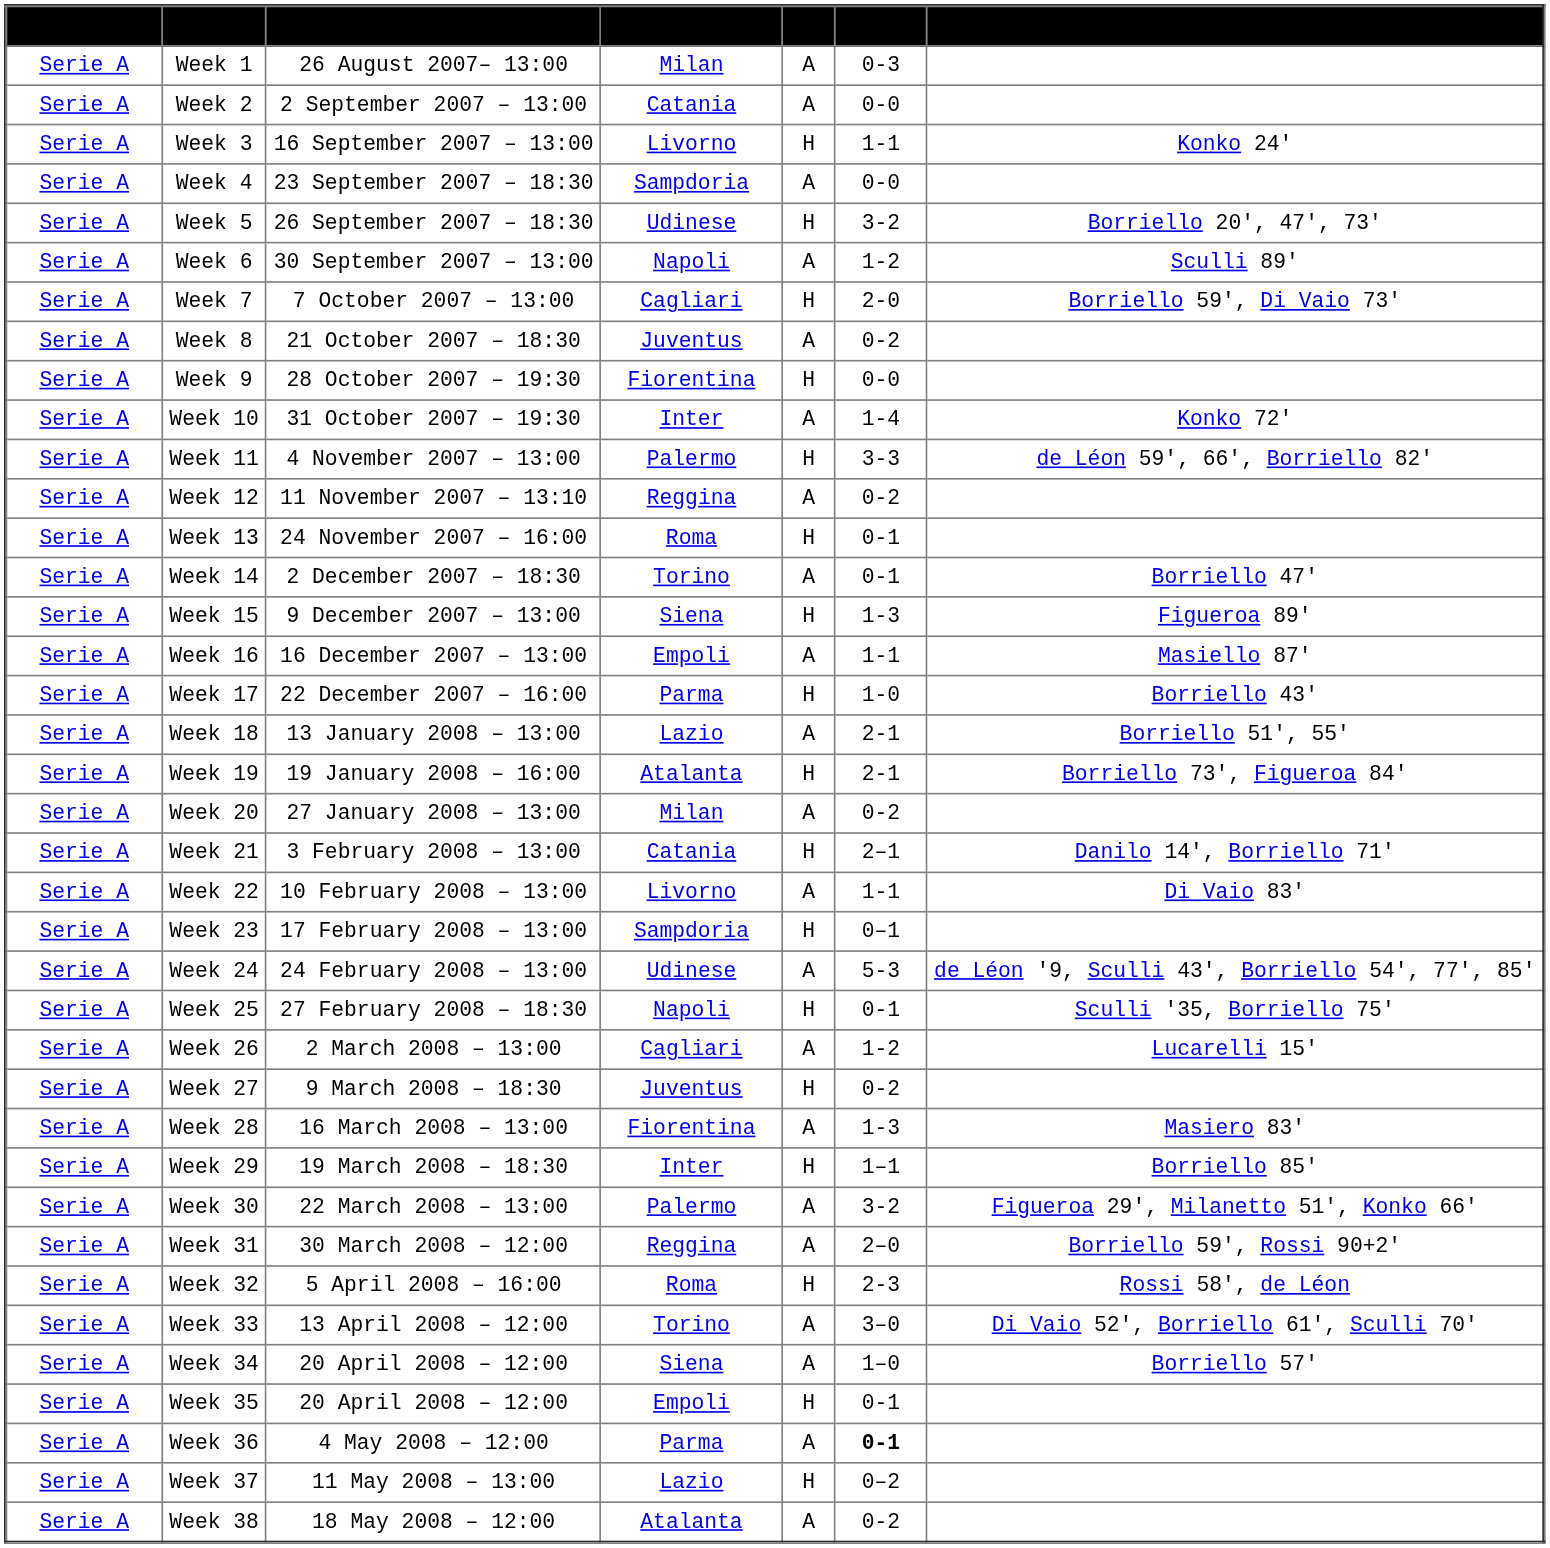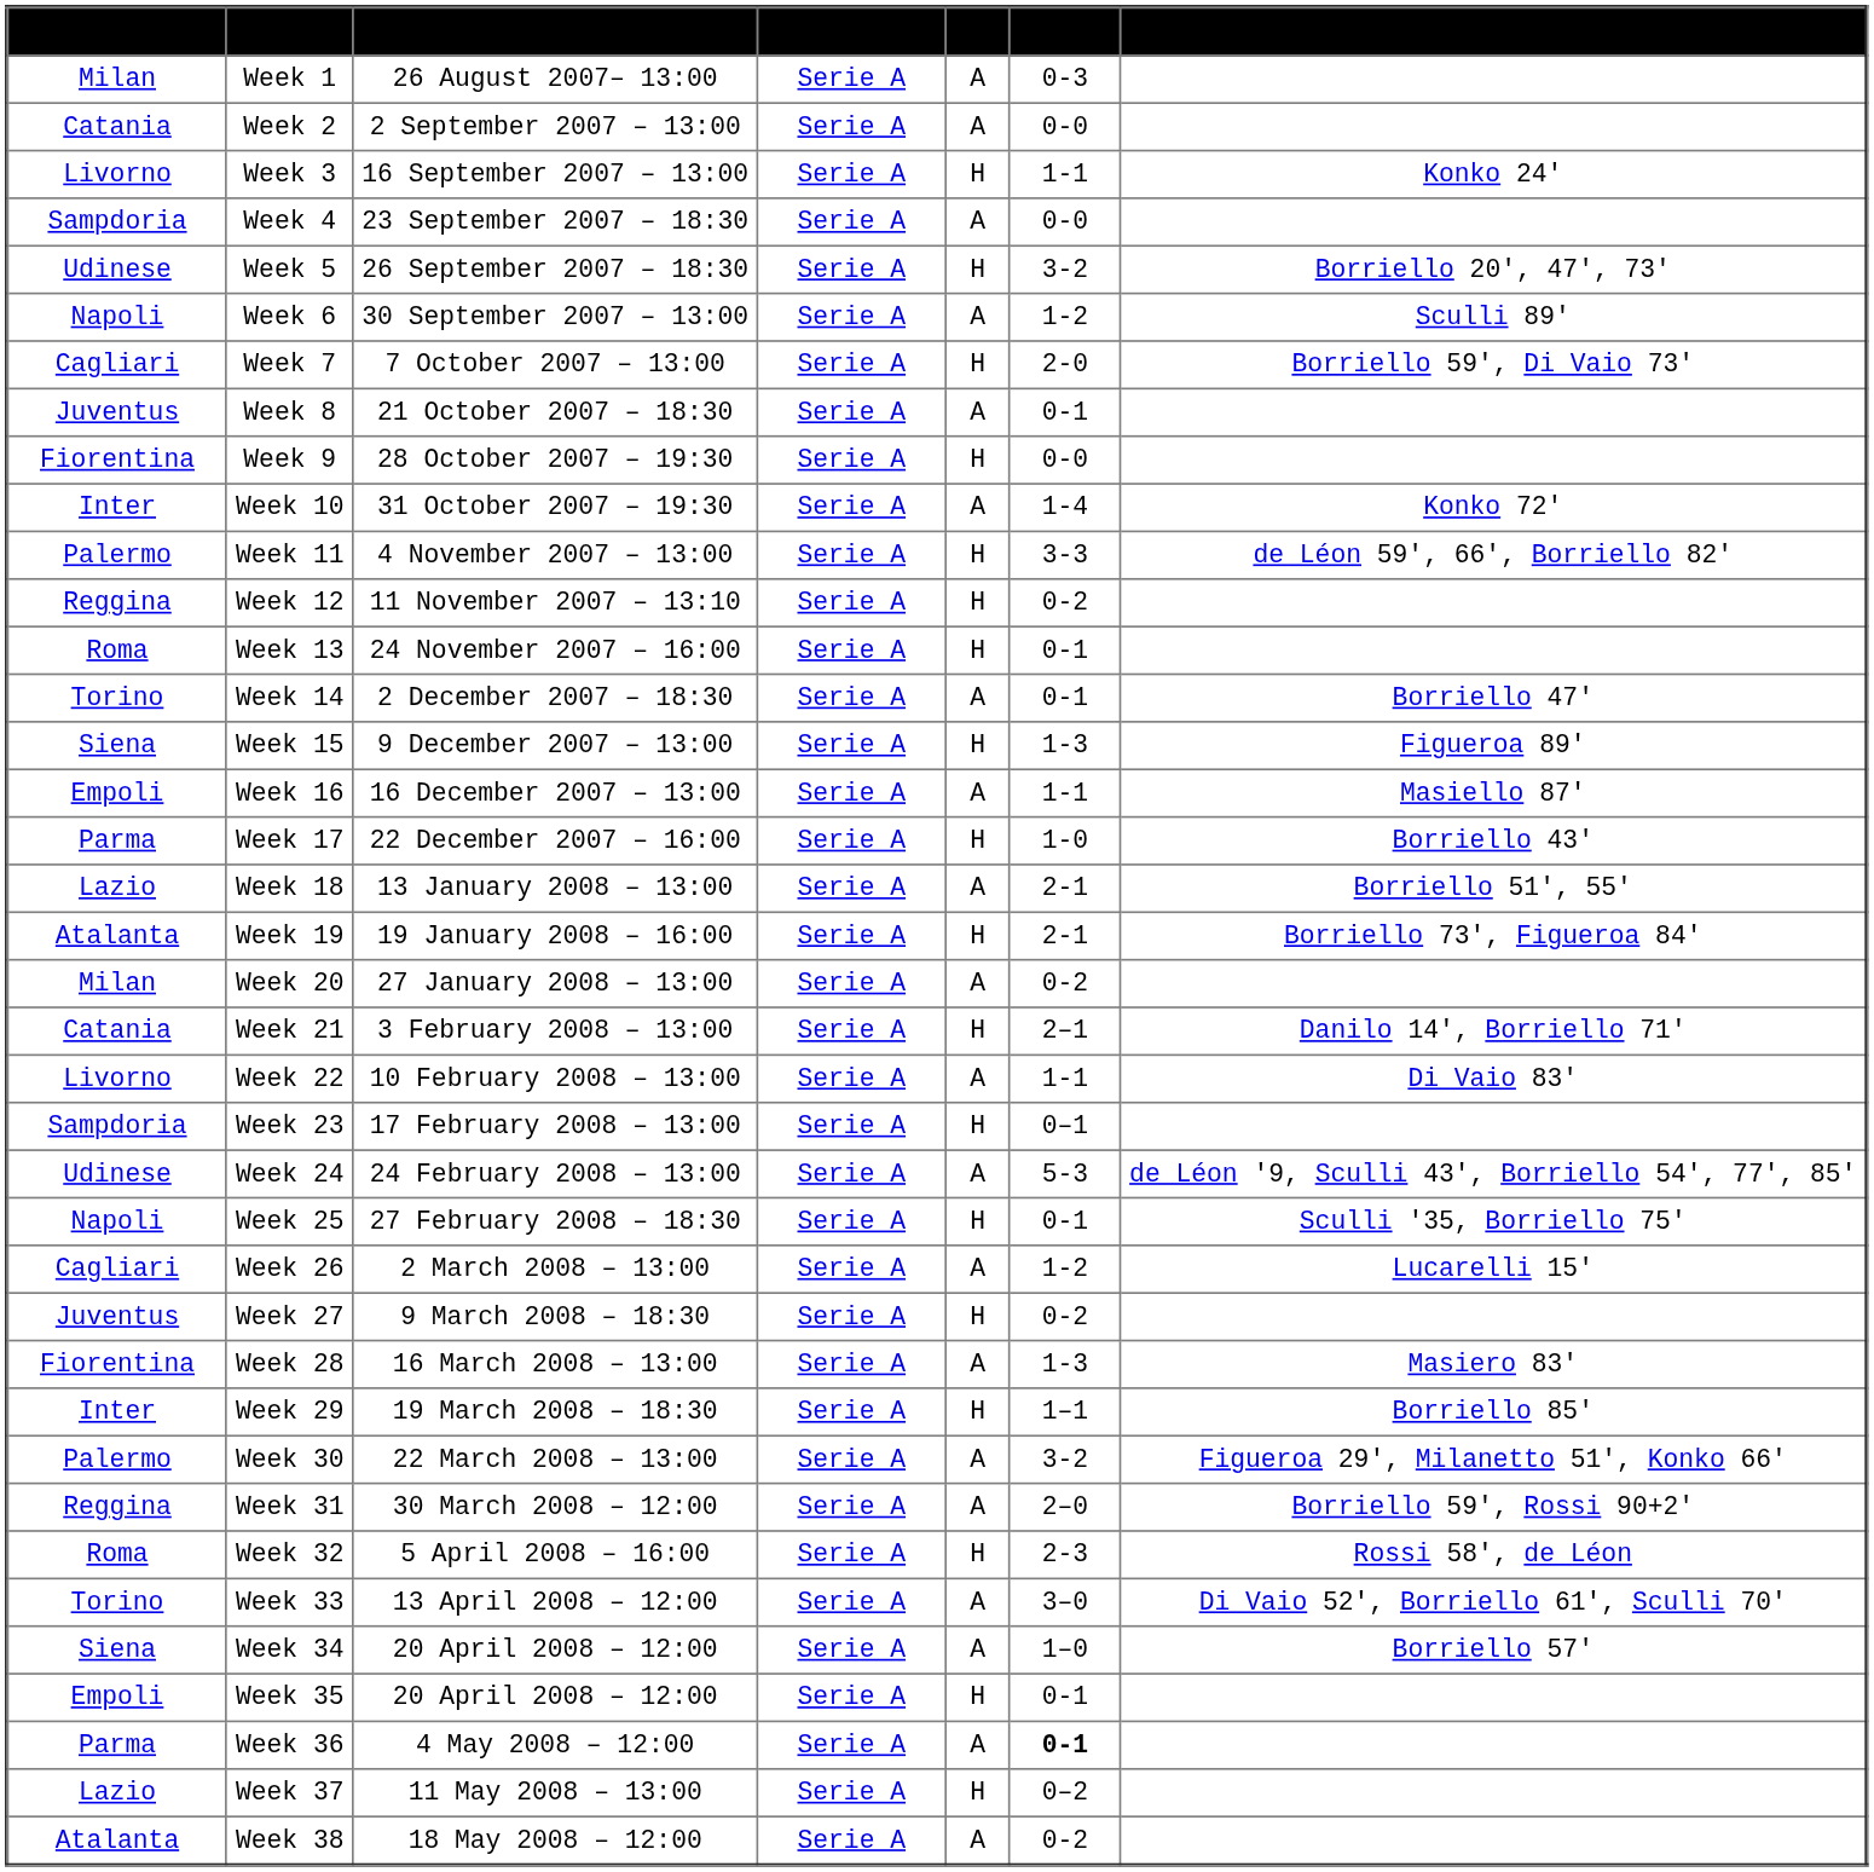columns swapped: Competition <-> Opponent team
Week 8 | Result: 0-2 -> 0-1
Week 12 | H/A: A -> H
